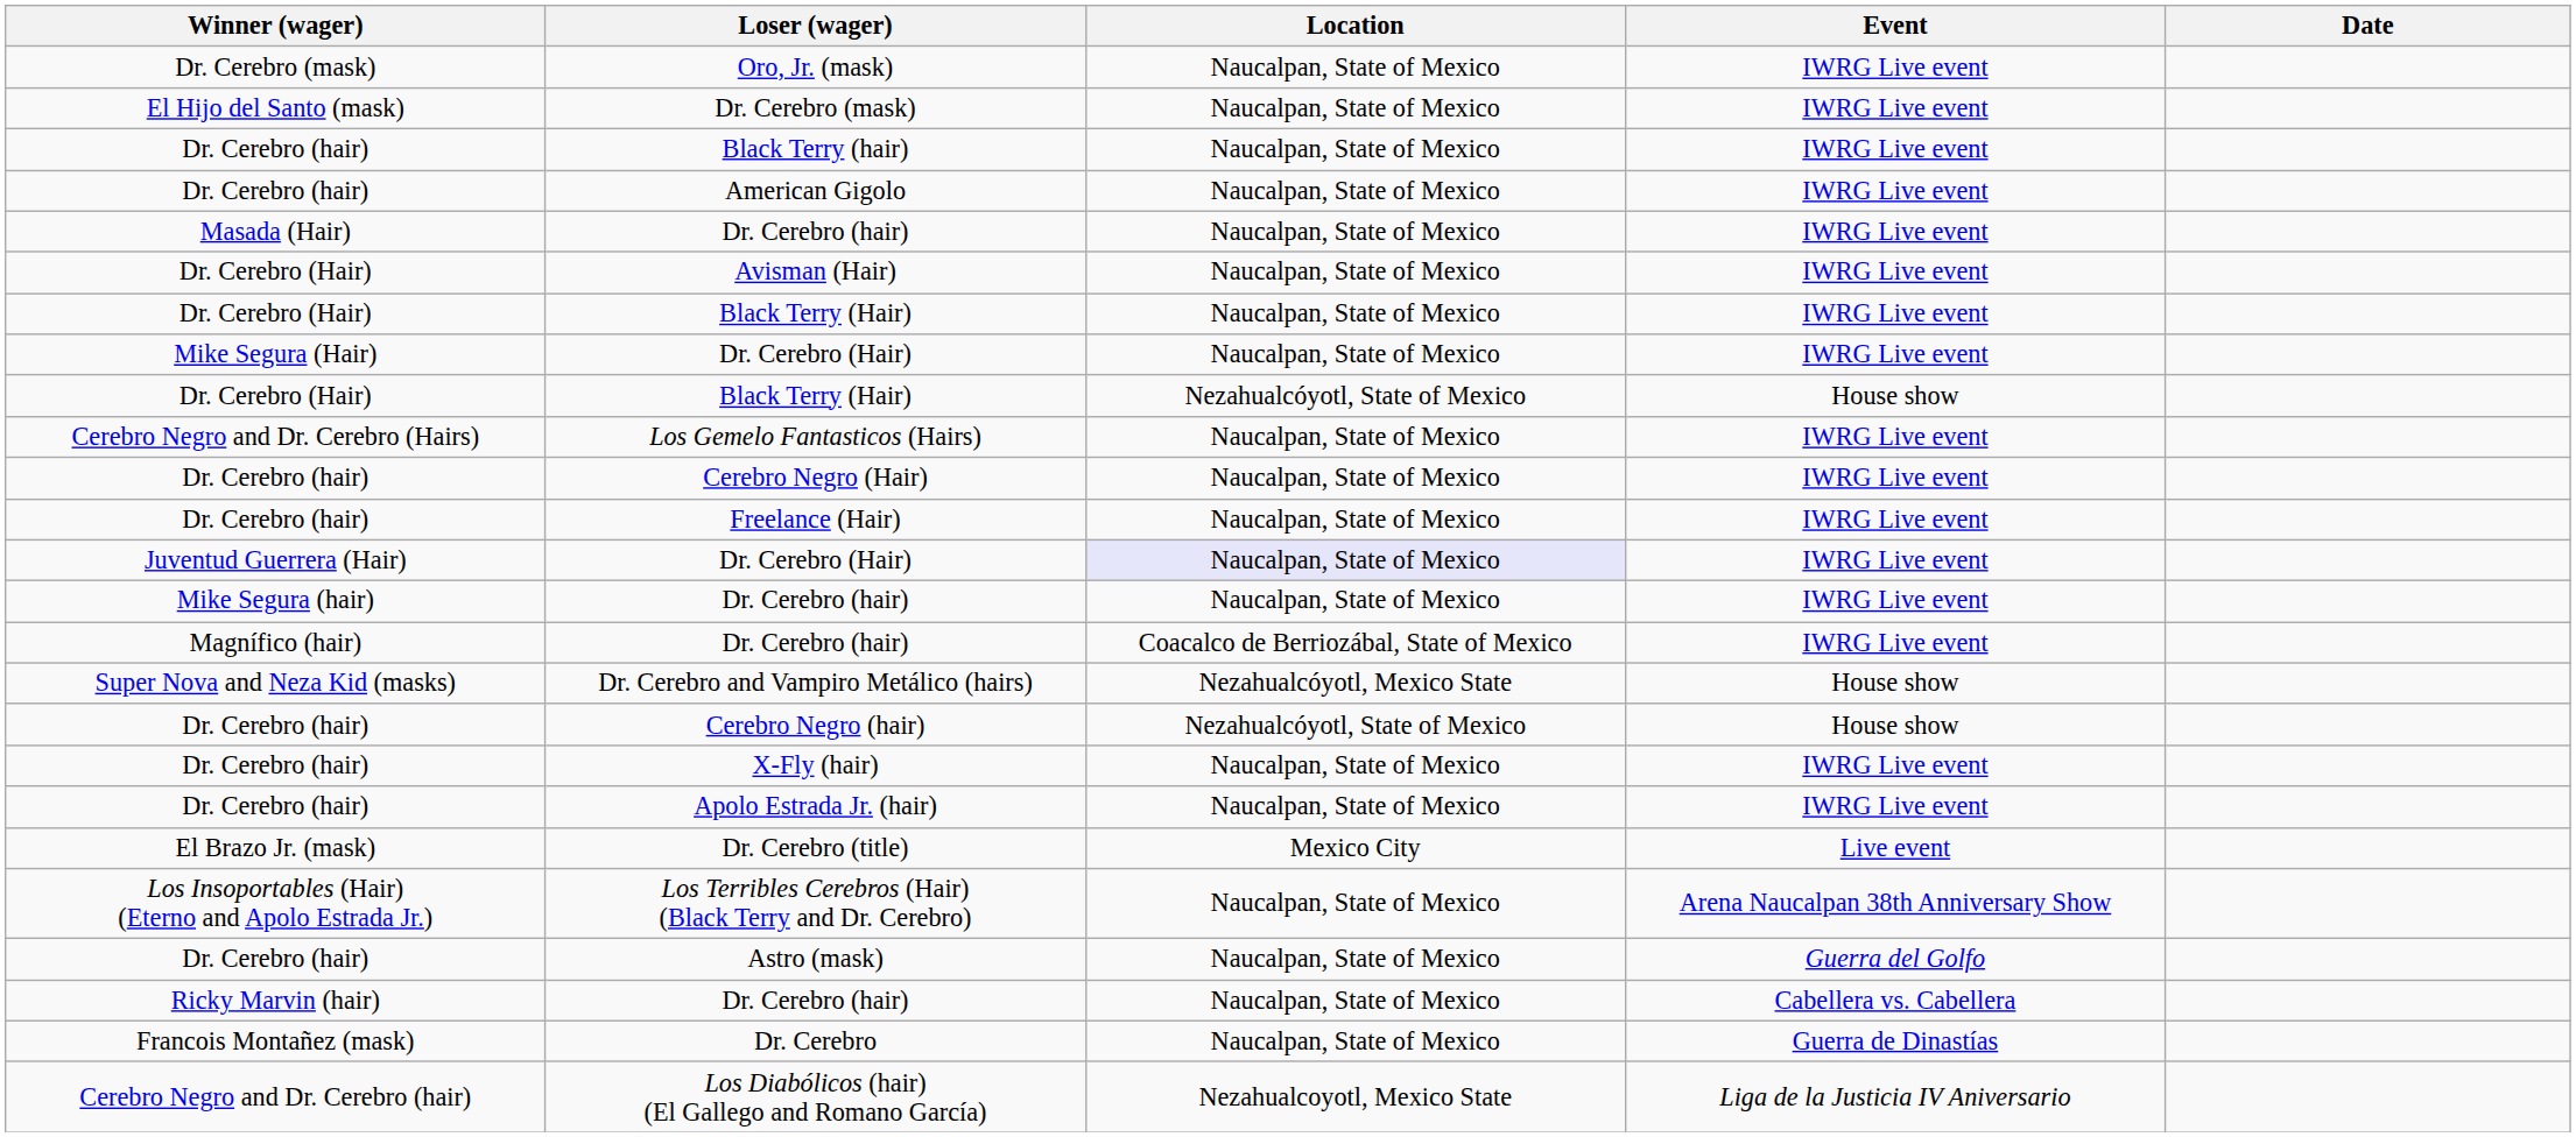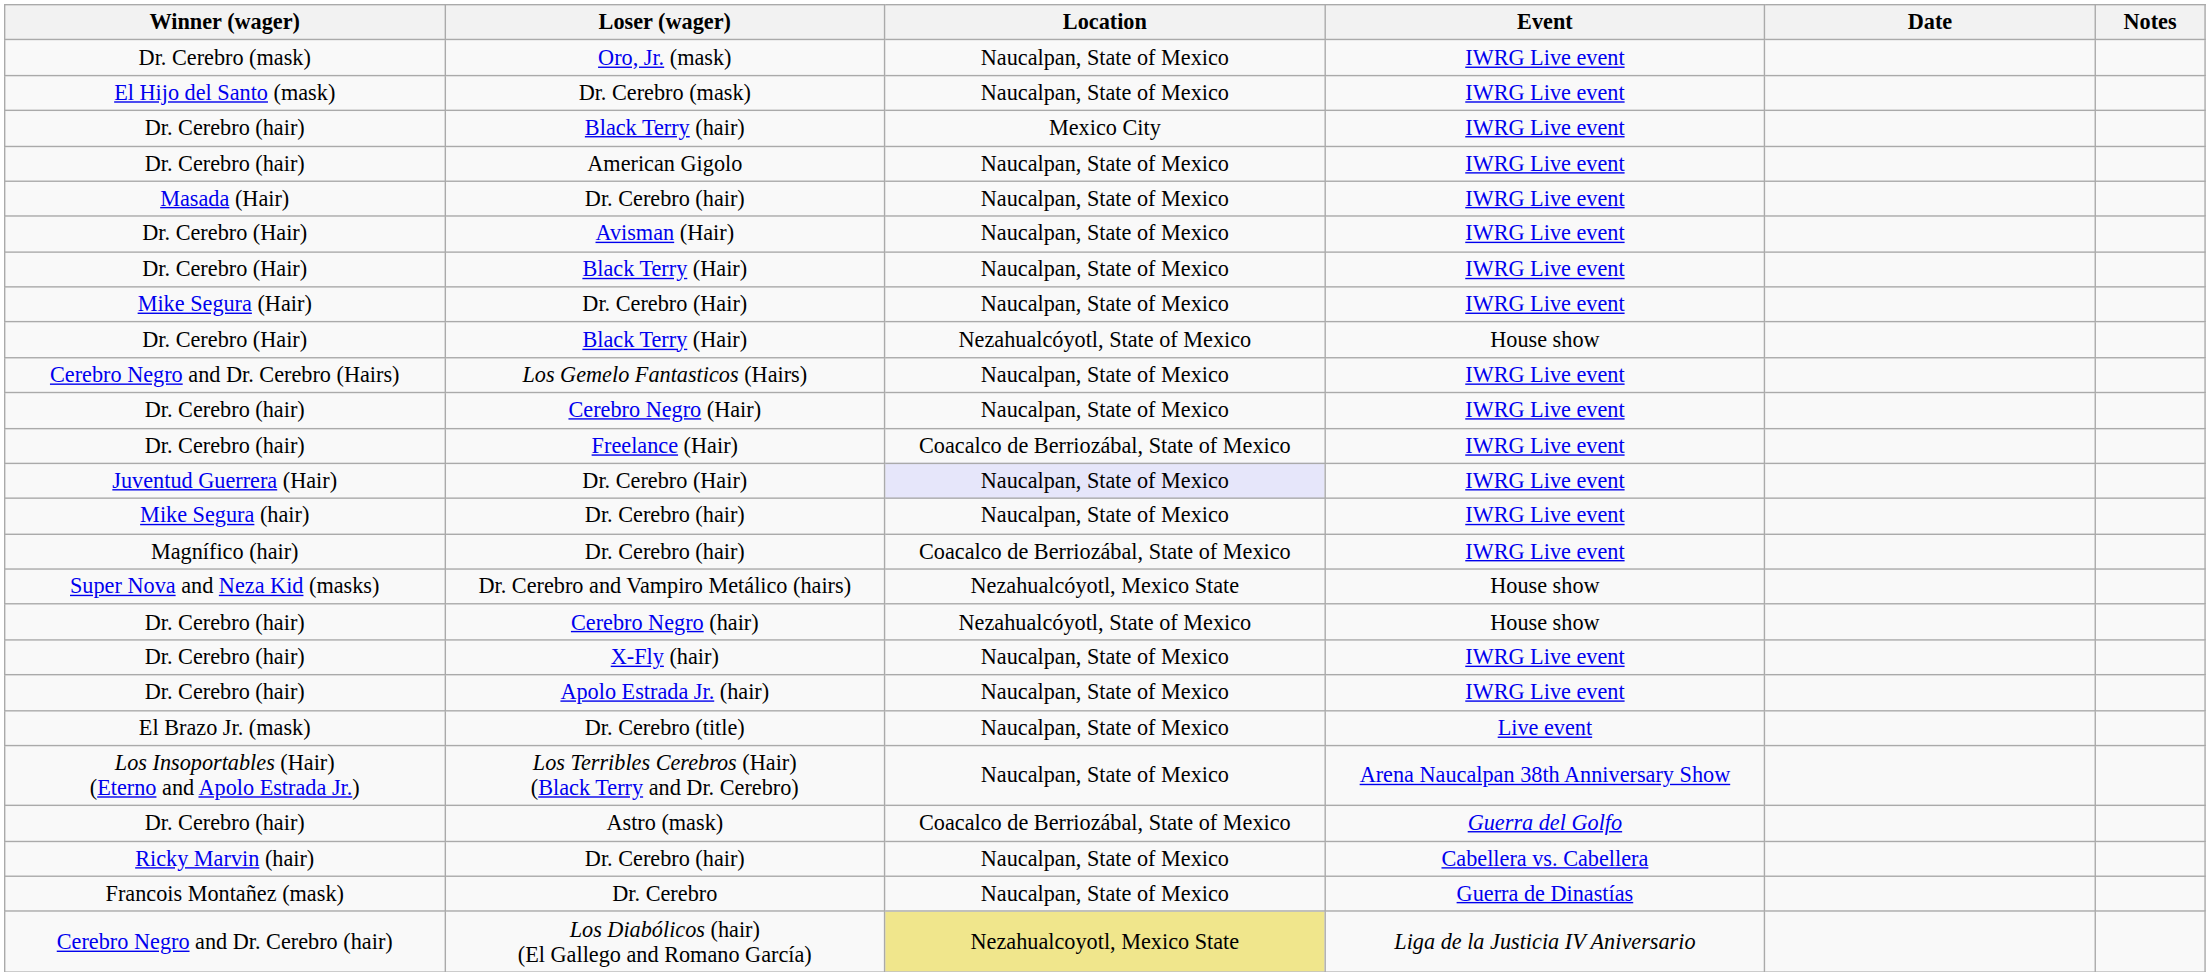+ column: Notes
Black Terry (hair) | Location: Naucalpan, State of Mexico -> Mexico City
Freelance (Hair) | Location: Naucalpan, State of Mexico -> Coacalco de Berriozábal, State of Mexico
Dr. Cerebro (title) | Location: Mexico City -> Naucalpan, State of Mexico
Astro (mask) | Location: Naucalpan, State of Mexico -> Coacalco de Berriozábal, State of Mexico
Los Diabólicos (hair) (El Gallego and Romano García) | Location: no background -> khaki background
